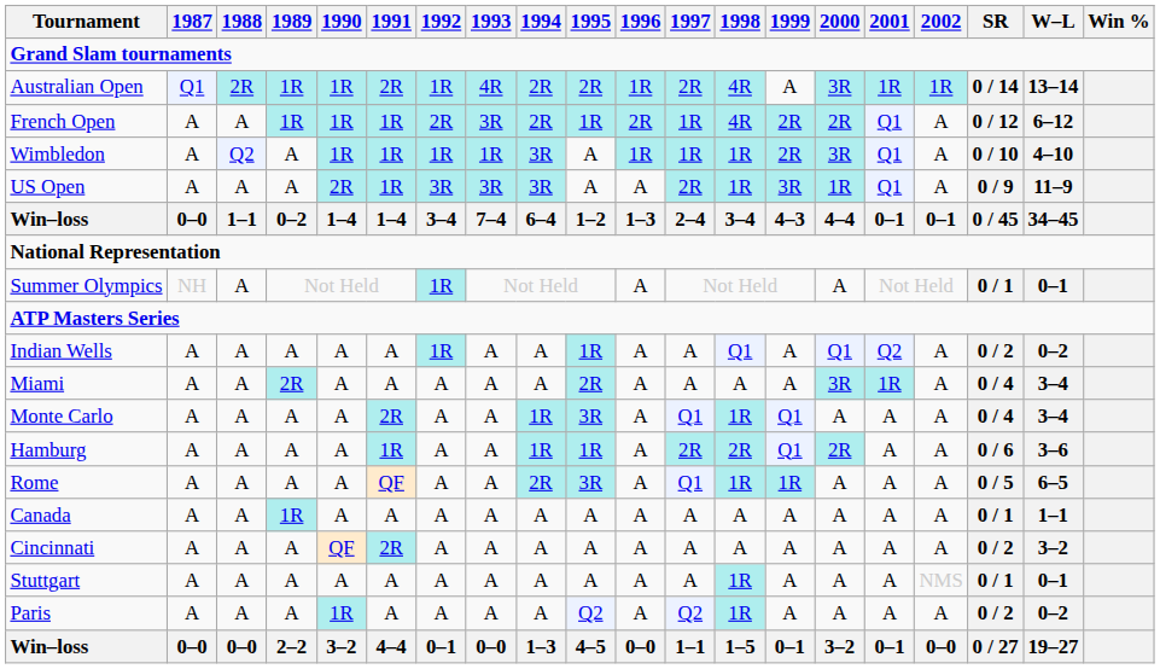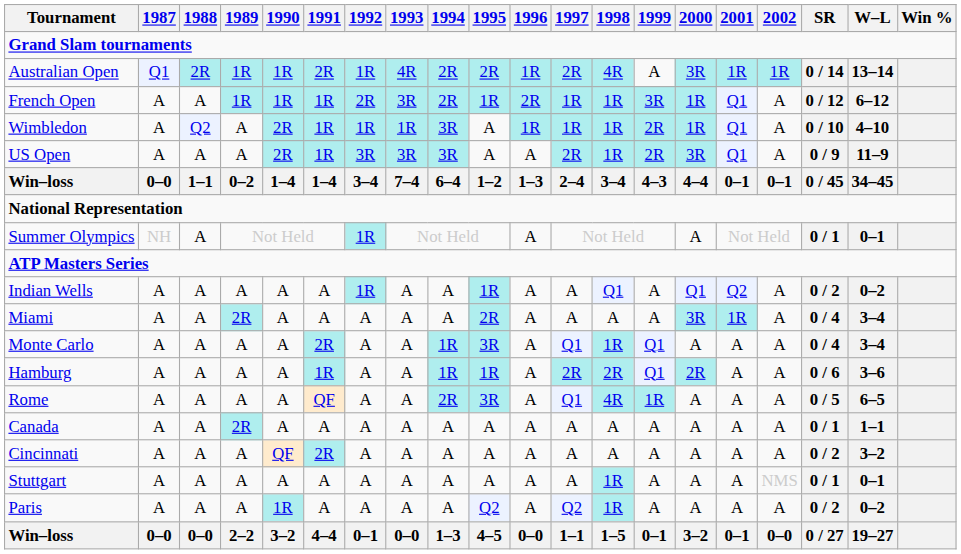French Open | 1998: 4R -> 1R
French Open | 1999: 2R -> 3R
French Open | 2000: 2R -> 1R
Wimbledon | 1990: 1R -> 2R
Wimbledon | 2000: 3R -> 1R
US Open | 1999: 3R -> 2R
US Open | 2000: 1R -> 3R
Rome | 1998: 1R -> 4R
Canada | 1989: 1R -> 2R
